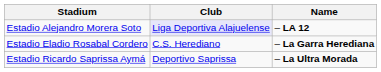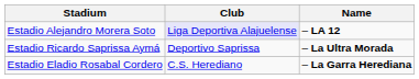rows swapped: Estadio Eladio Rosabal Cordero <-> Estadio Ricardo Saprissa Aymá
